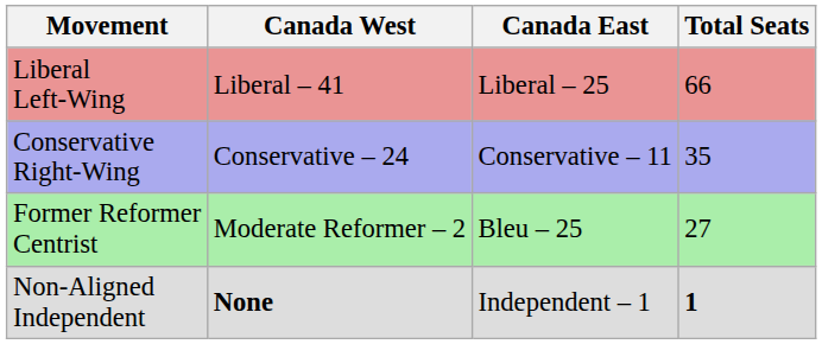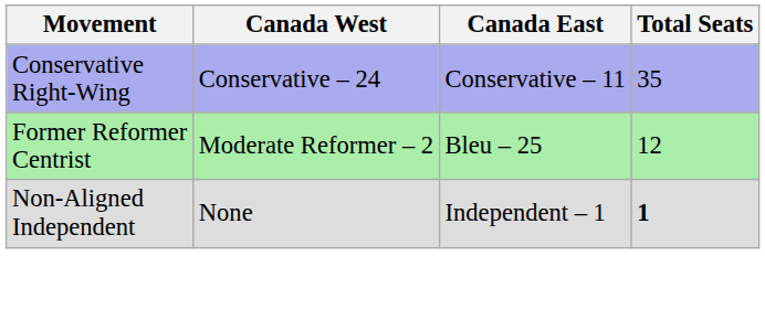- row: Liberal Left-Wing | Liberal – 41 | Liberal – 25 | 66
Former Reformer Centrist | Total Seats: 27 -> 12
Non-Aligned Independent | Canada West: bold -> normal
